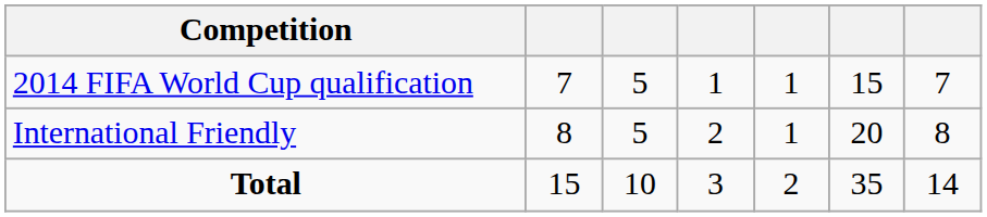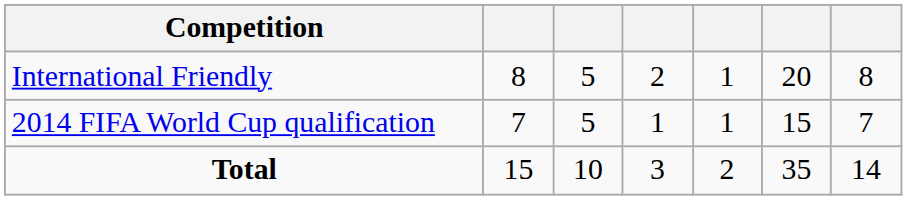rows swapped: International Friendly <-> 2014 FIFA World Cup qualification
